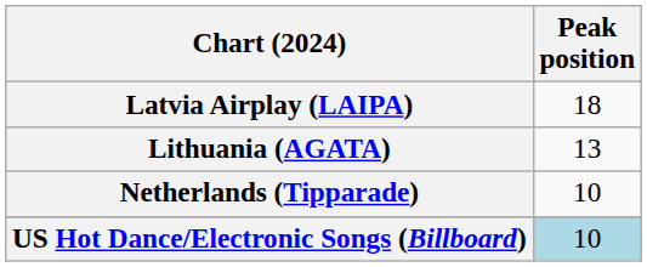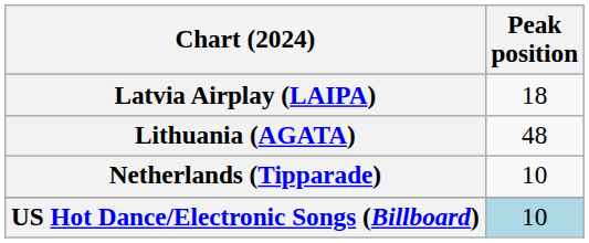Lithuania (AGATA) | Peak position: 13 -> 48
